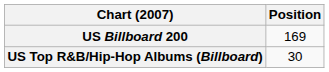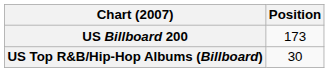US Billboard 200 | Position: 169 -> 173
